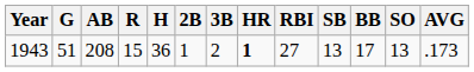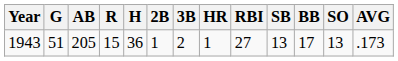1943 | AB: 208 -> 205
1943 | HR: bold -> normal
